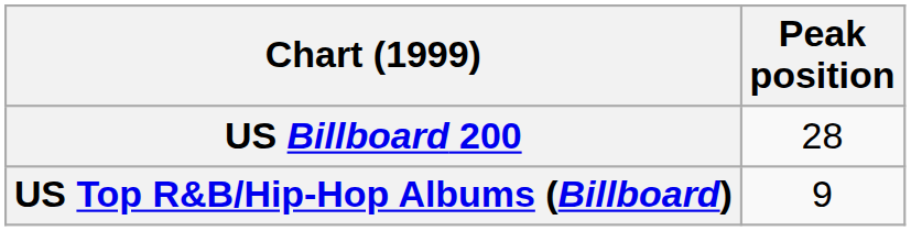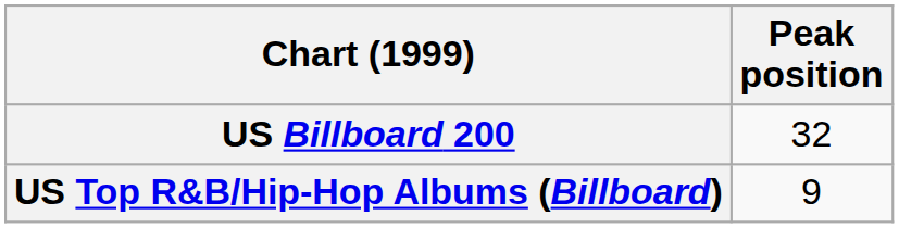US Billboard 200 | Peak position: 28 -> 32
